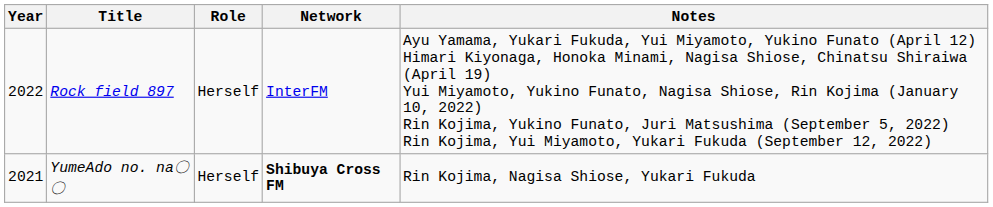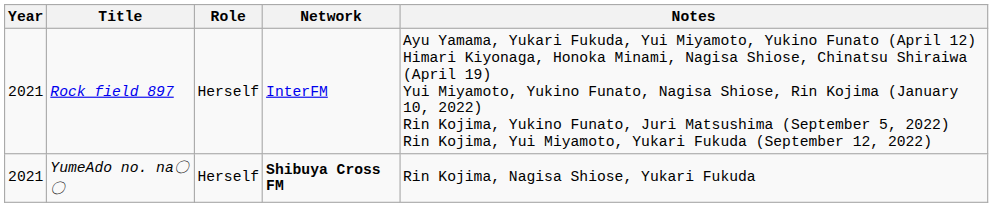Rock field 897 | Year: 2022 -> 2021
